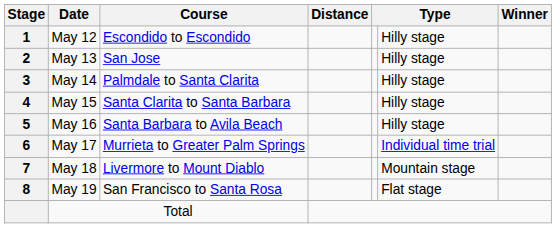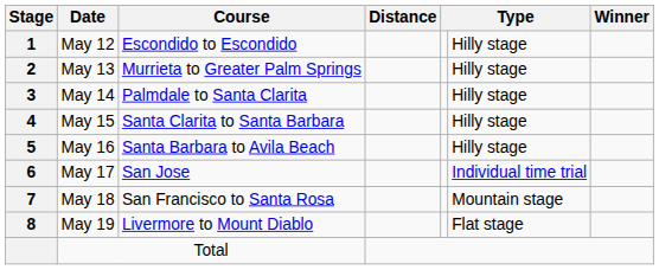May 13 | Course: San Jose -> Murrieta to Greater Palm Springs
May 17 | Course: Murrieta to Greater Palm Springs -> San Jose
May 18 | Course: Livermore to Mount Diablo -> San Francisco to Santa Rosa
May 19 | Course: San Francisco to Santa Rosa -> Livermore to Mount Diablo
